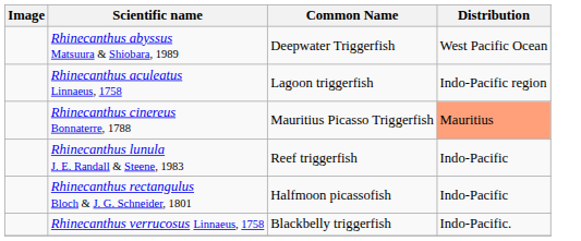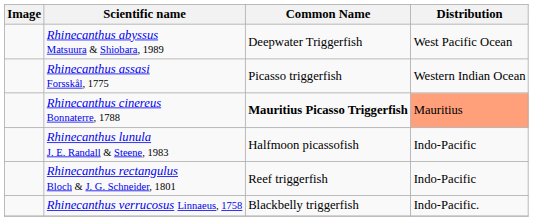- row: Rhinecanthus aculeatus Linnaeus, 1758 | Lagoon triggerfish | Indo-Pacific region
+ row: Rhinecanthus assasi Forsskål, 1775 | Picasso triggerfish | Western Indian Ocean
Rhinecanthus cinereus Bonnaterre, 1788 | Common Name: normal -> bold
Rhinecanthus lunula J. E. Randall & Steene, 1983 | Common Name: Reef triggerfish -> Halfmoon picassofish
Rhinecanthus rectangulus Bloch & J. G. Schneider, 1801 | Common Name: Halfmoon picassofish -> Reef triggerfish
